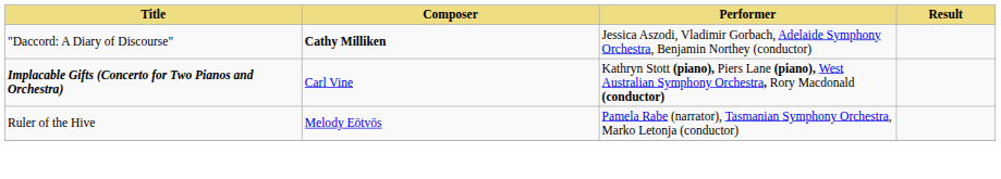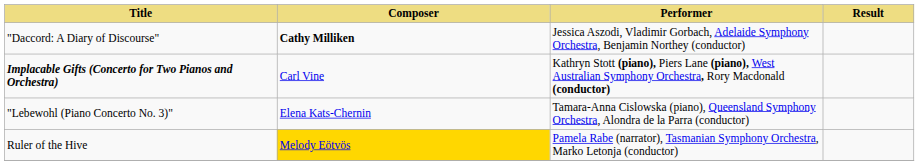+ row: "Lebewohl (Piano Concerto No. 3)" | Elena Kats-Chernin | Tamara-Anna Cislowska (piano), Queensland Symphony Orchestra, Alondra de la Parra (conductor)
Ruler of the Hive | Composer: no background -> gold background
